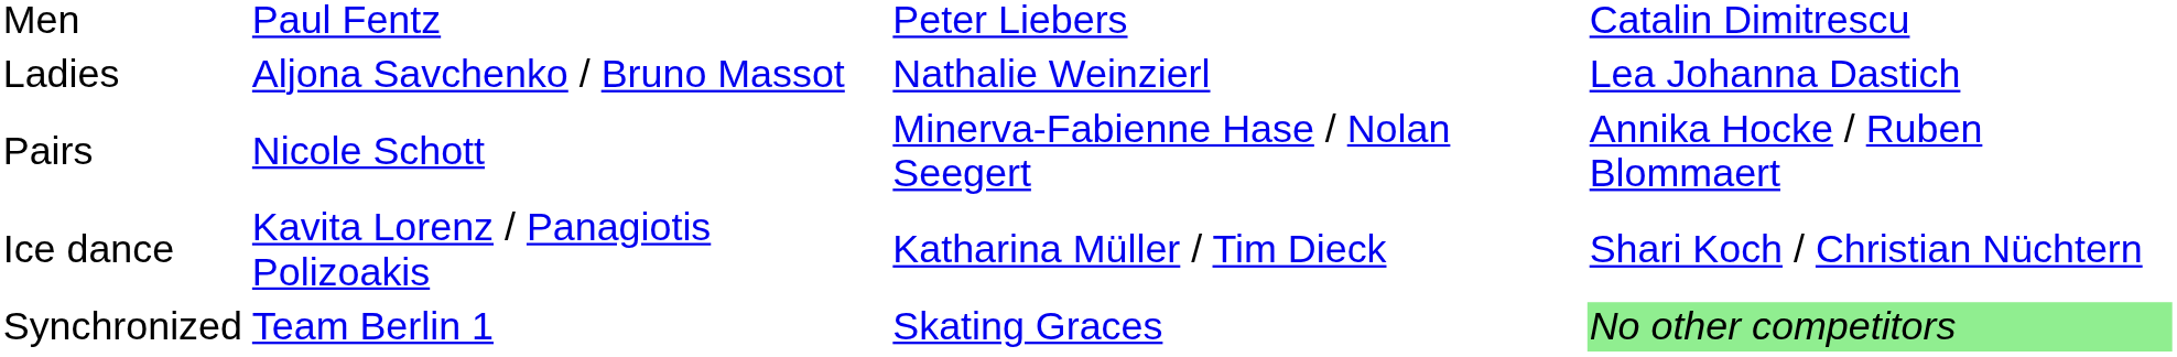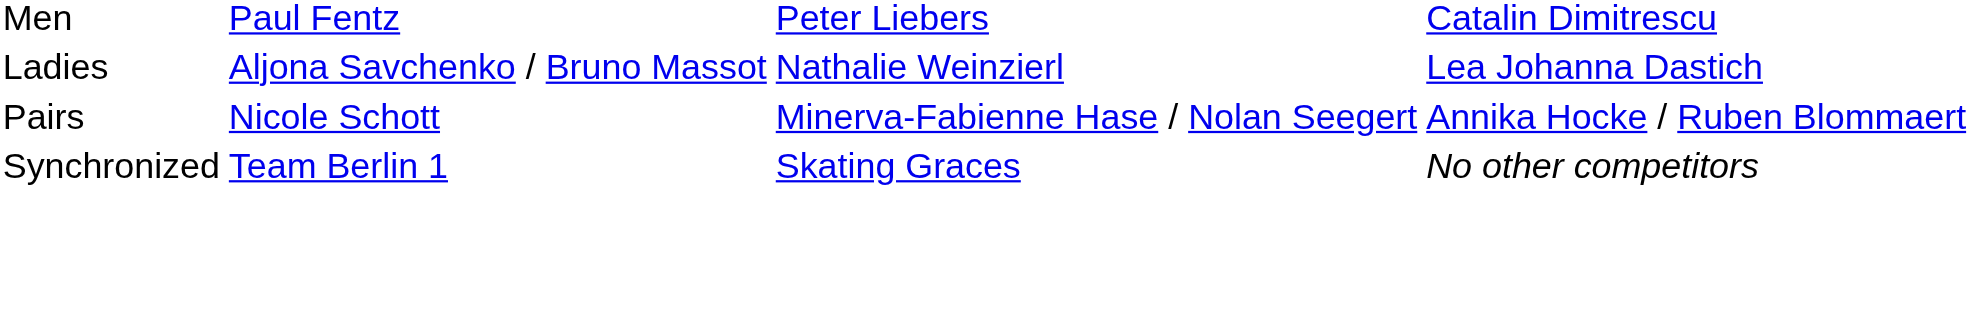- row: Ice dance | Kavita Lorenz / Panagiotis Polizoakis | Katharina Müller / Tim Dieck | Shari Koch / Christian Nüchtern
Synchronized | column 4: lightgreen background -> no background
